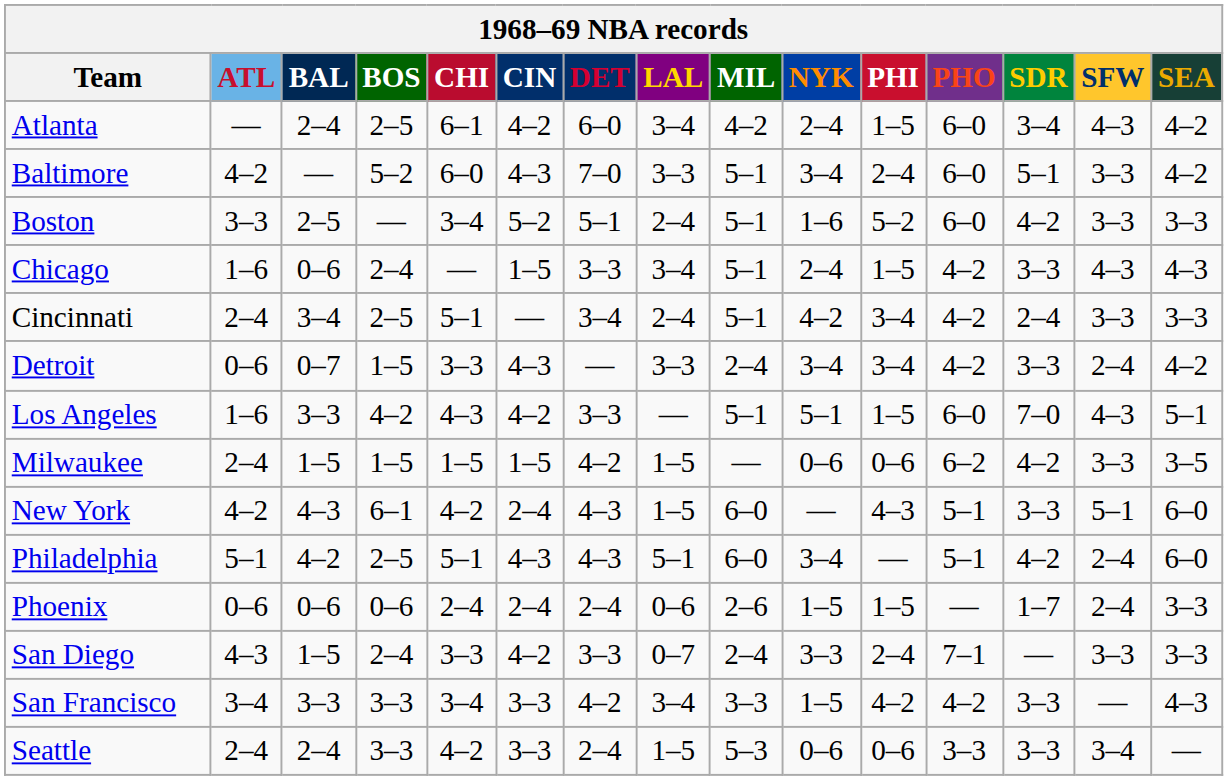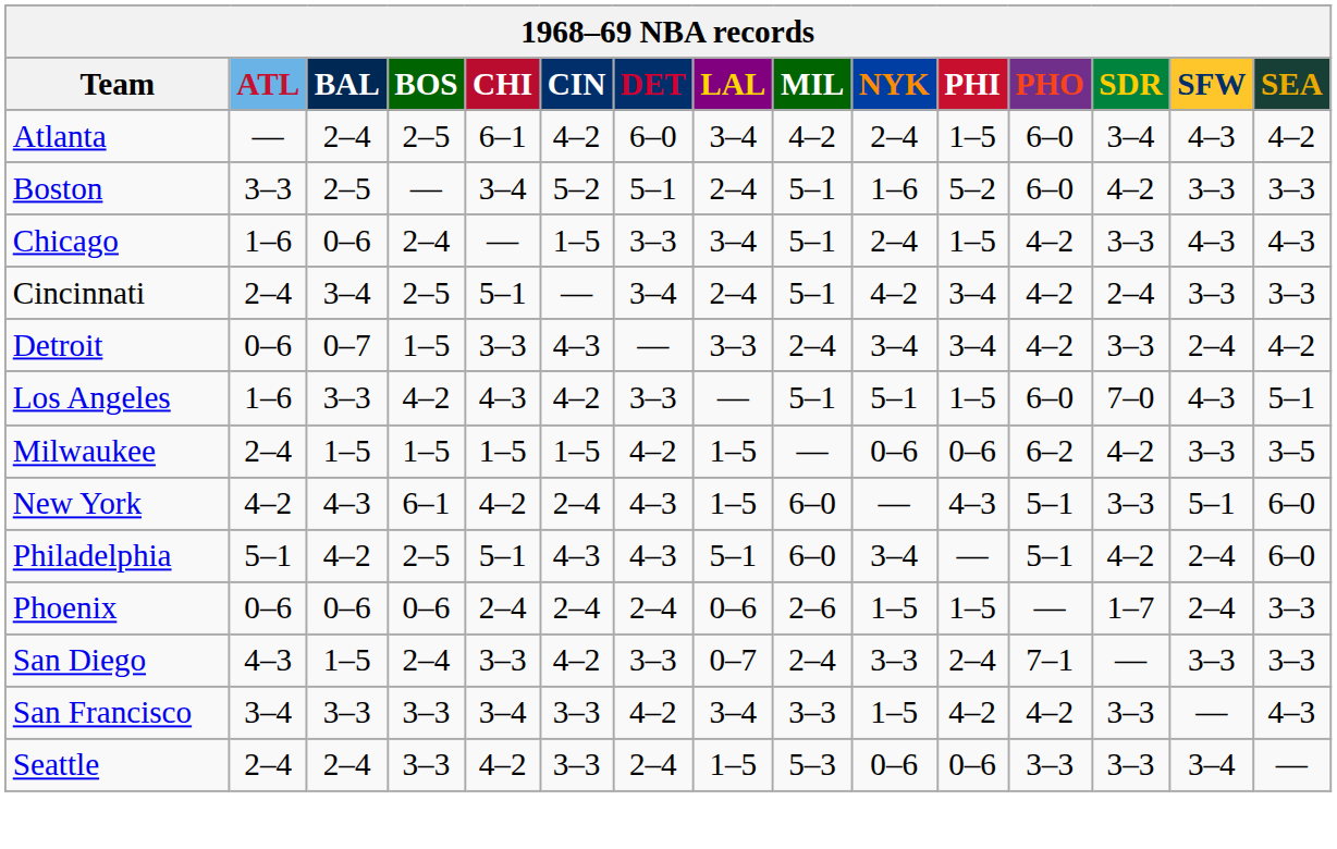- row: Baltimore | 4–2 | — | 5–2 | 6–0 | 4–3 | 7–0 | 3–3 | 5–1 | 3–4 | 2–4 | 6–0 | 5–1 | 3–3 | 4–2
